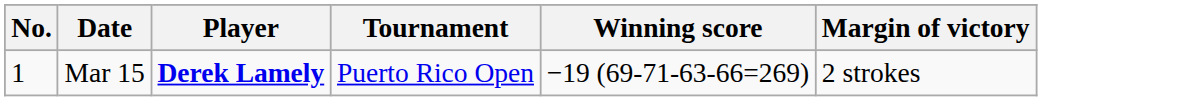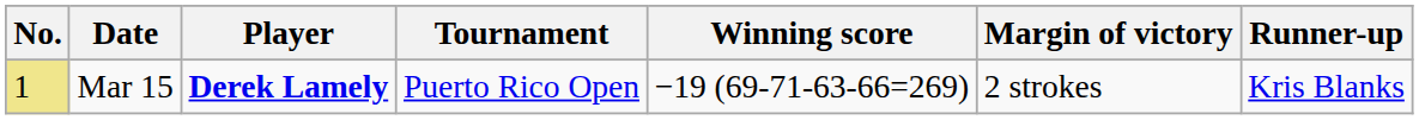+ column: Runner-up | Kris Blanks
Mar 15 | No.: no background -> khaki background
